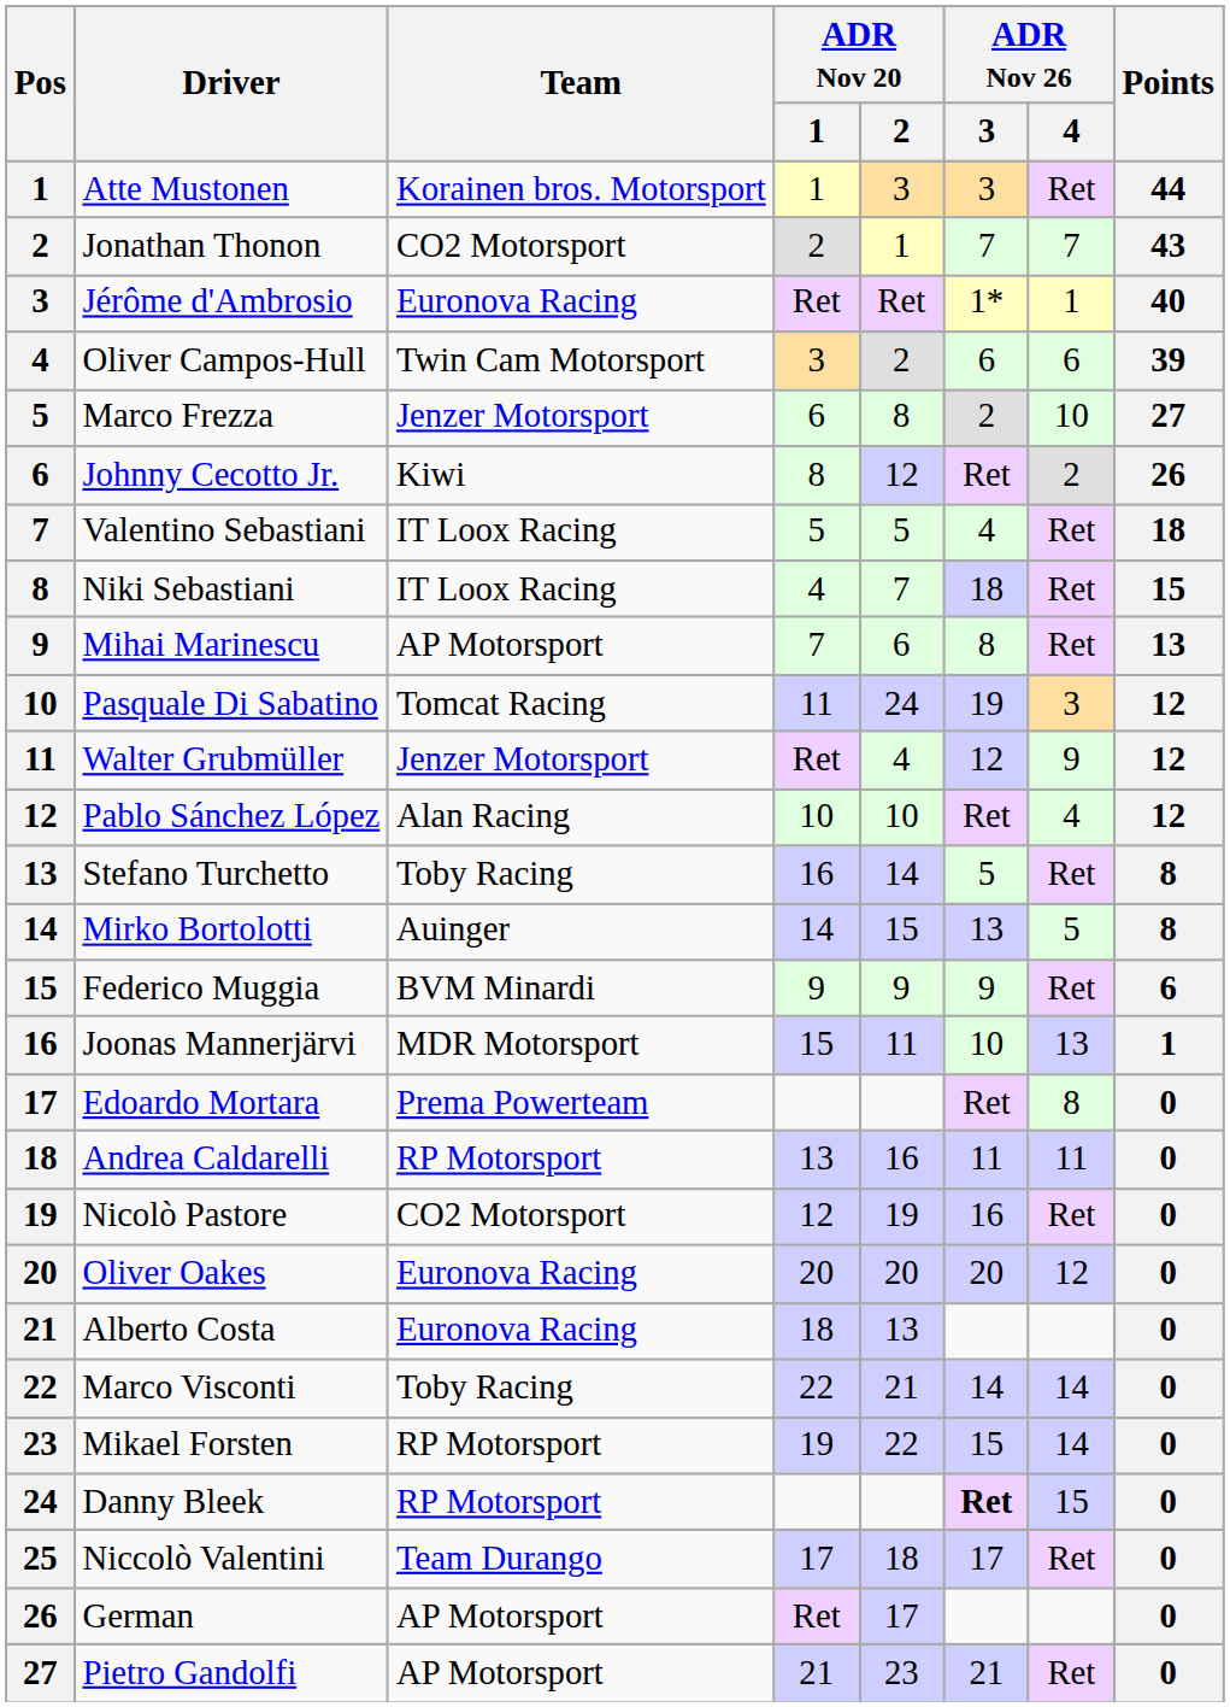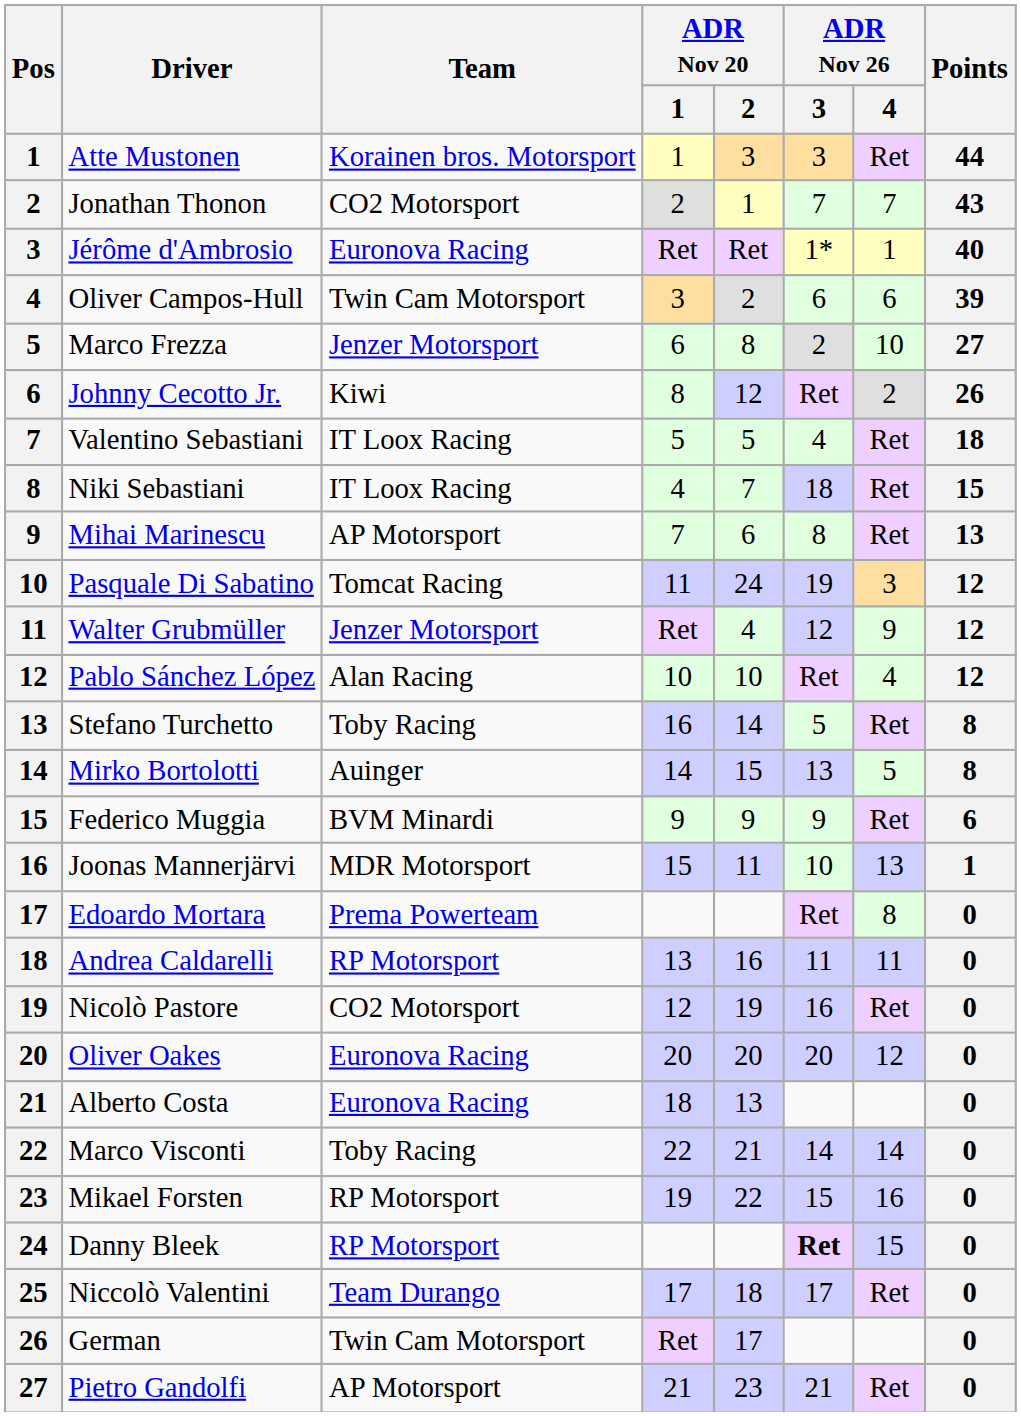Mikael Forsten | ADR Nov 26 / 4: 14 -> 16
German | Team: AP Motorsport -> Twin Cam Motorsport
